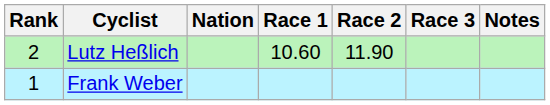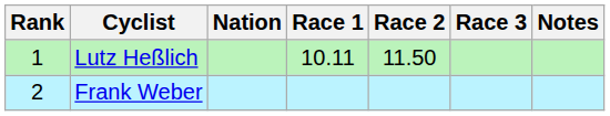Lutz Heßlich | Rank: 2 -> 1
Lutz Heßlich | Race 1: 10.60 -> 10.11
Lutz Heßlich | Race 2: 11.90 -> 11.50
Frank Weber | Rank: 1 -> 2
